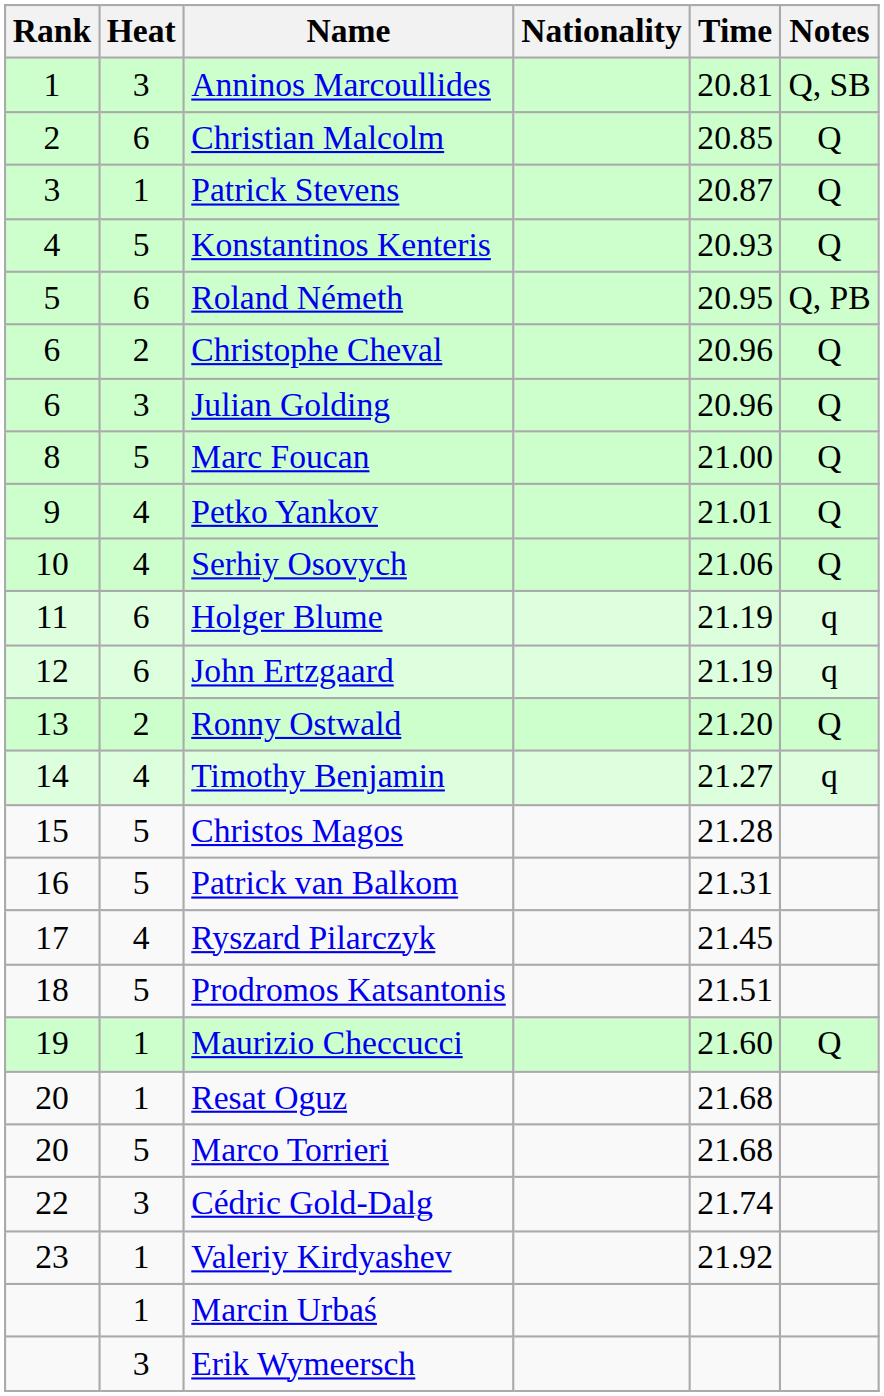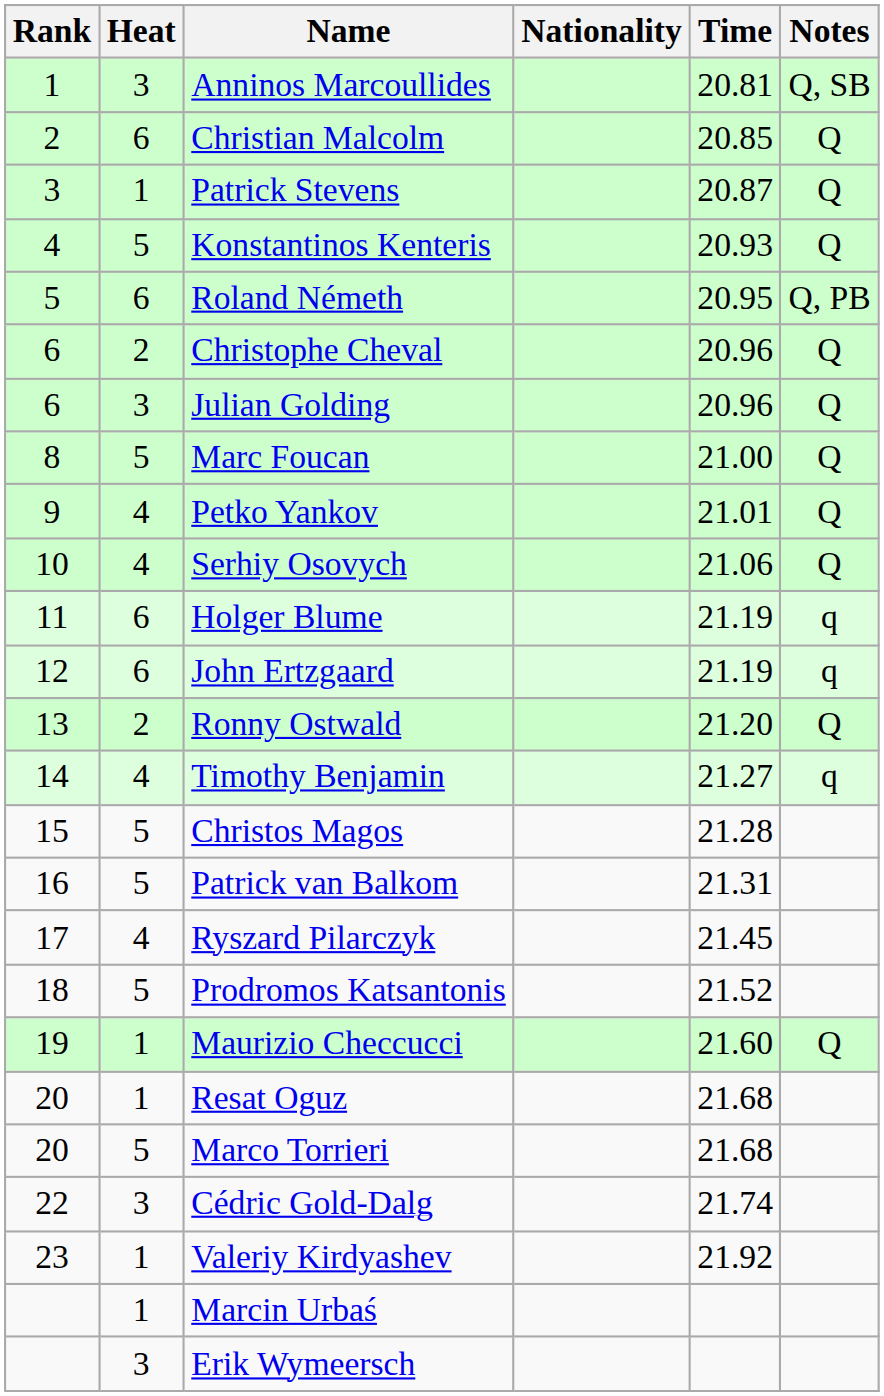Prodromos Katsantonis | Time: 21.51 -> 21.52
